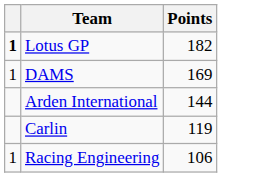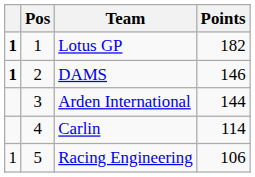+ column: Pos | 1 | 2 | 3 | 4 | 5
DAMS | column 1: normal -> bold
DAMS | Points: 169 -> 146
Carlin | Points: 119 -> 114
